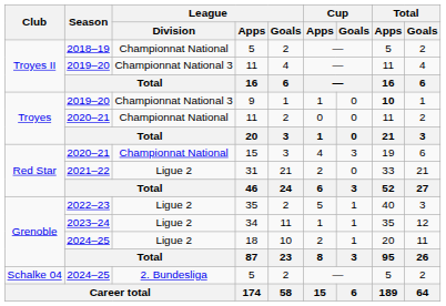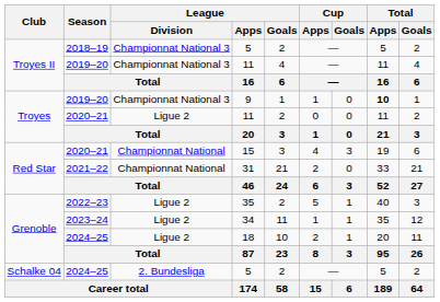2018–19 / 5 | League / Division: Championnat National -> Championnat National 3
2020–21 / 11 | League / Division: Championnat National -> Ligue 2
31 | League / Division: Ligue 2 -> Championnat National
